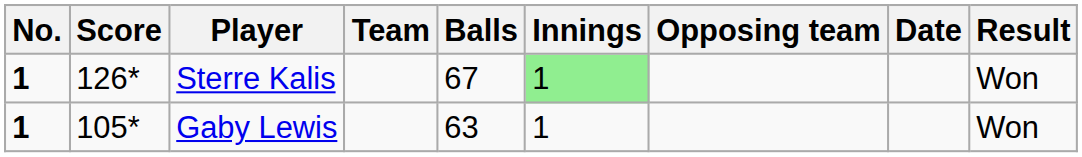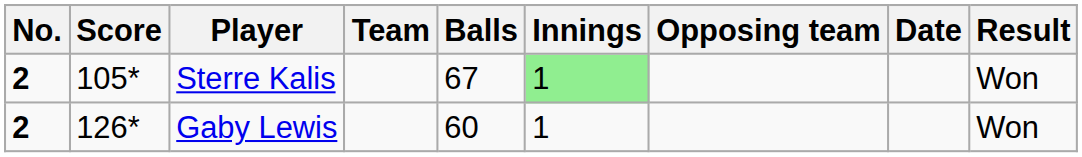Sterre Kalis | No.: 1 -> 2
Sterre Kalis | Score: 126* -> 105*
Gaby Lewis | No.: 1 -> 2
Gaby Lewis | Score: 105* -> 126*
Gaby Lewis | Balls: 63 -> 60
